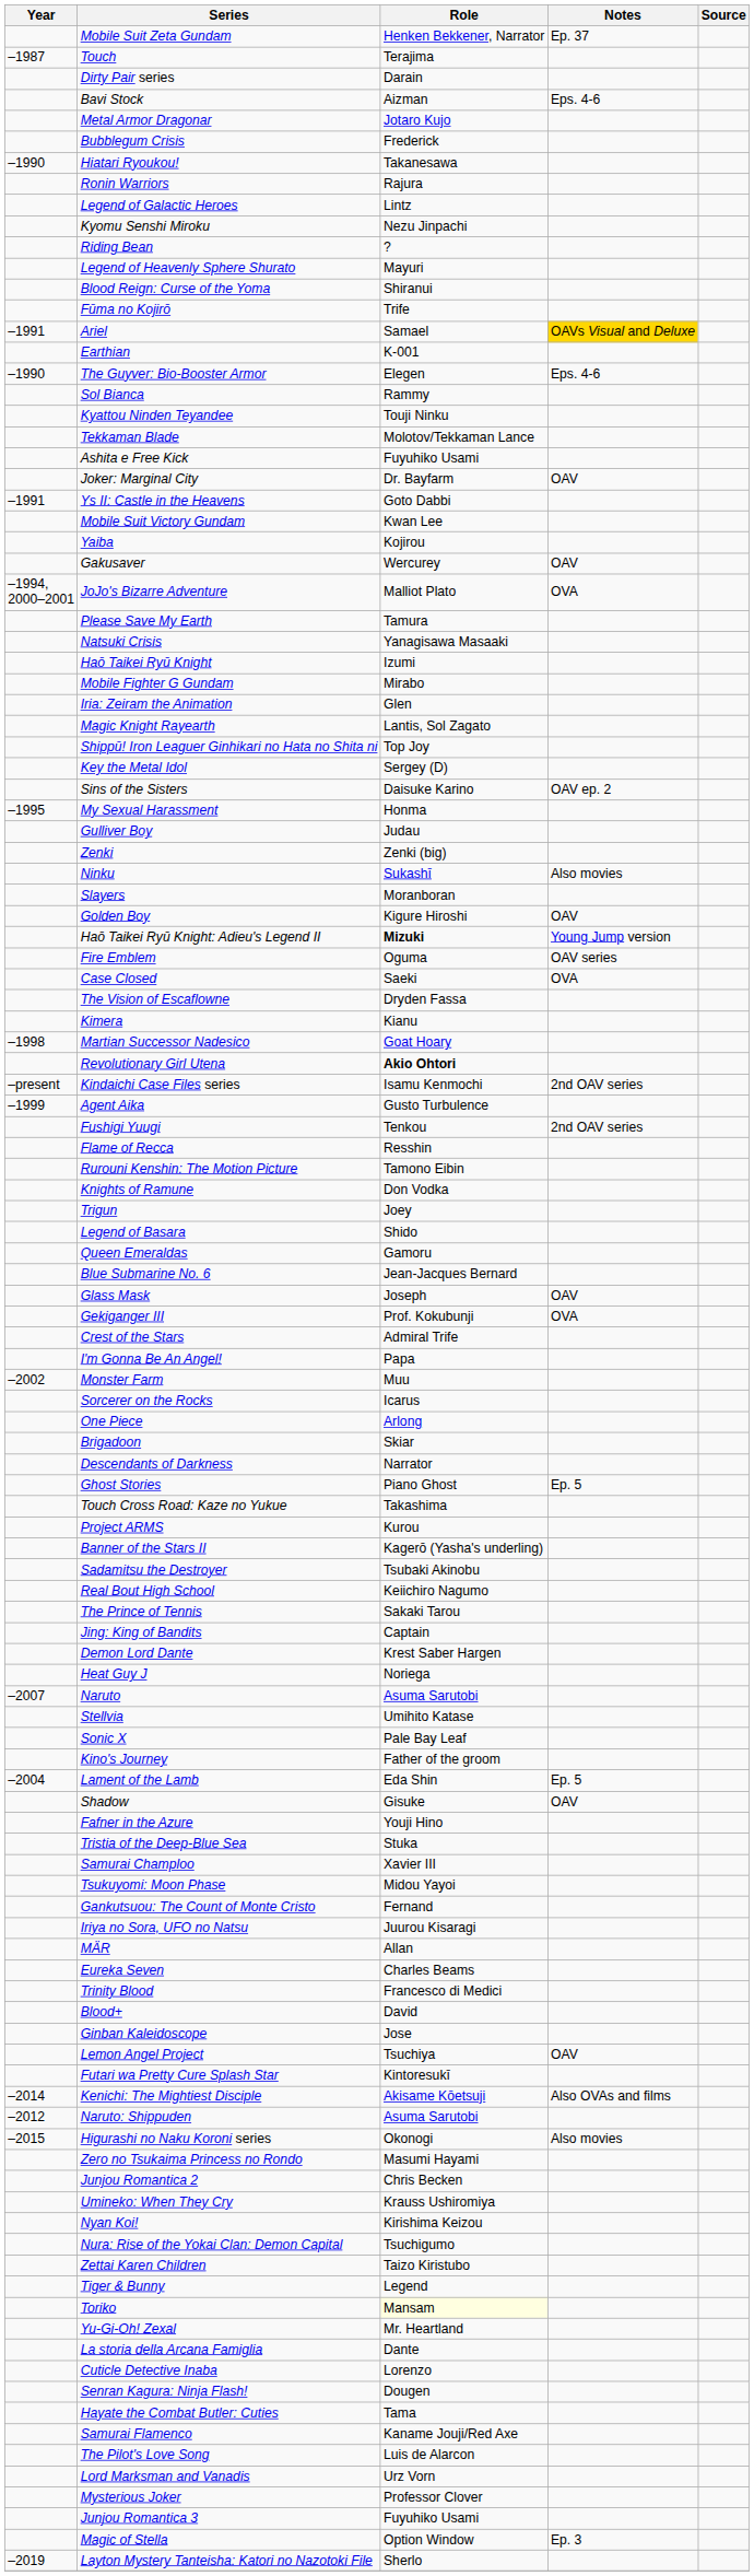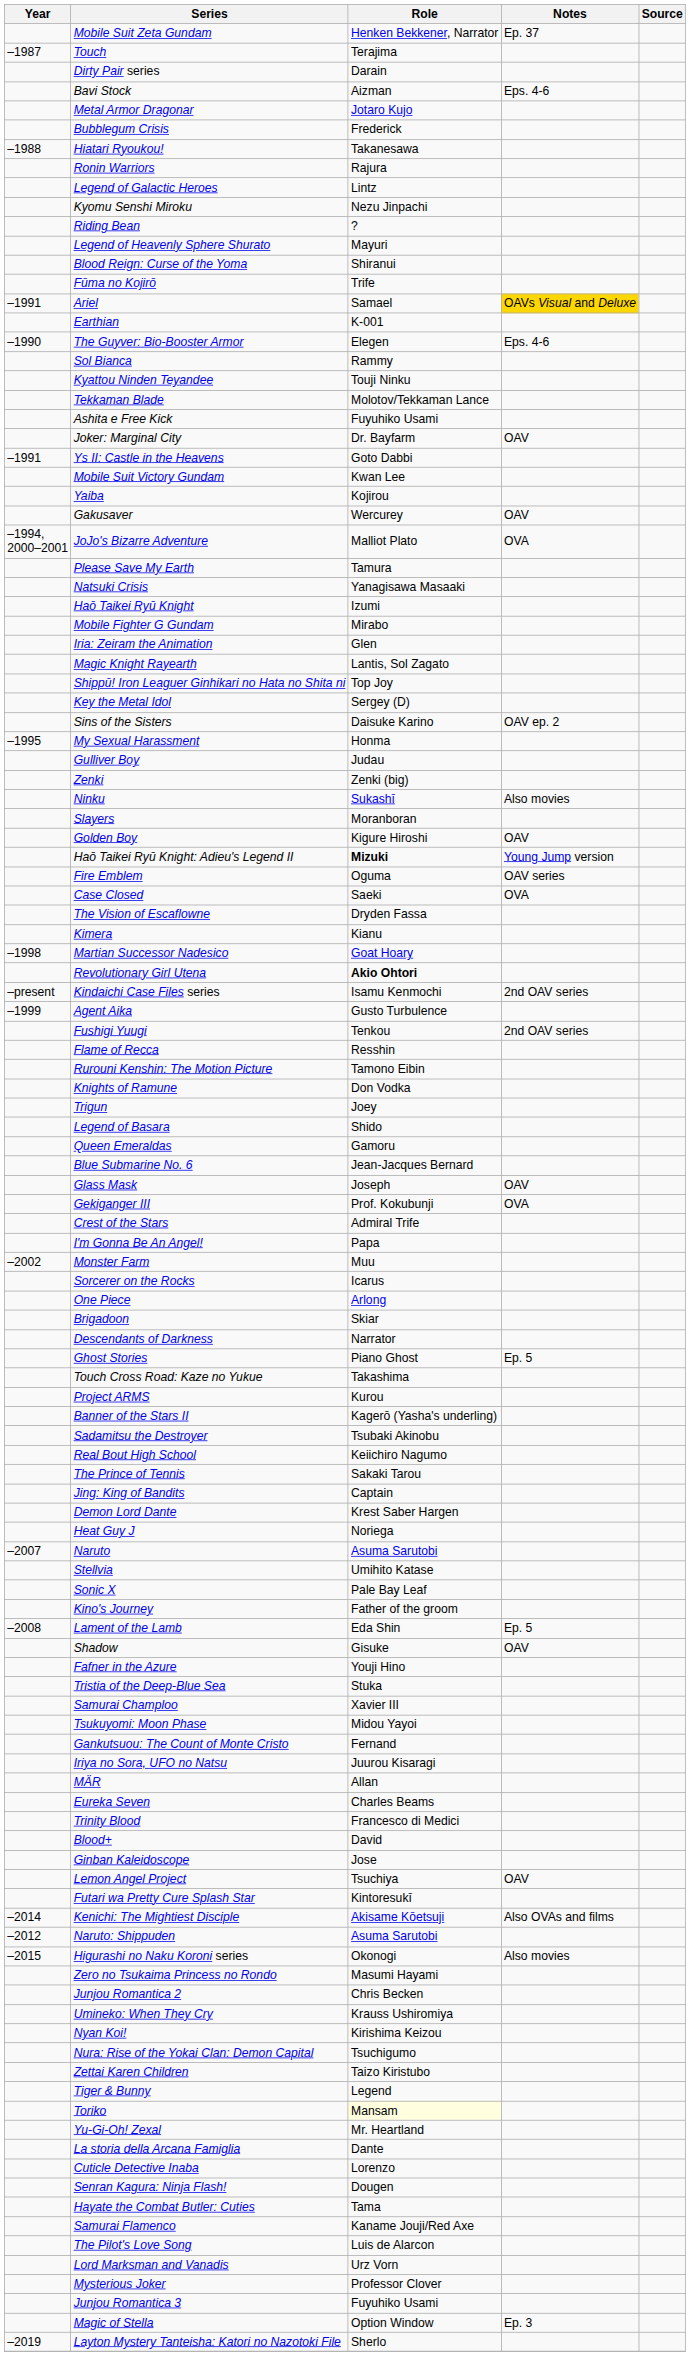Hiatari Ryoukou! | Year: –1990 -> –1988
Lament of the Lamb | Year: –2004 -> –2008
